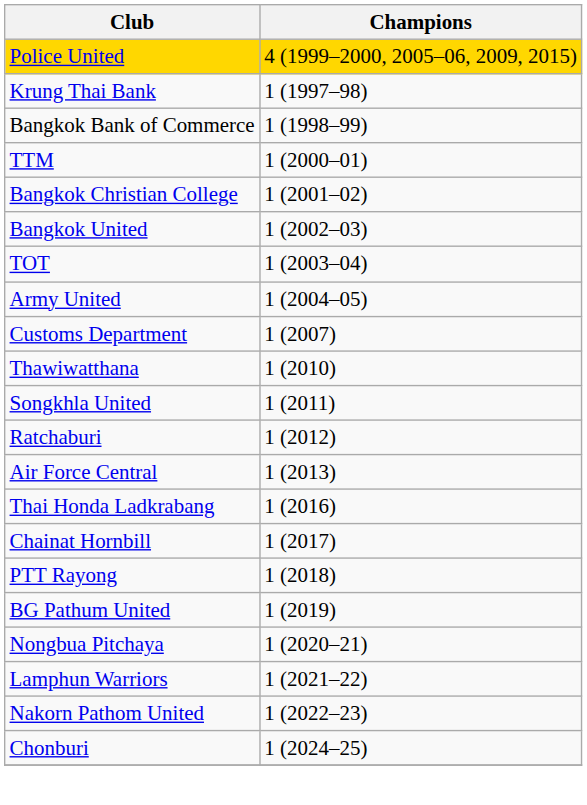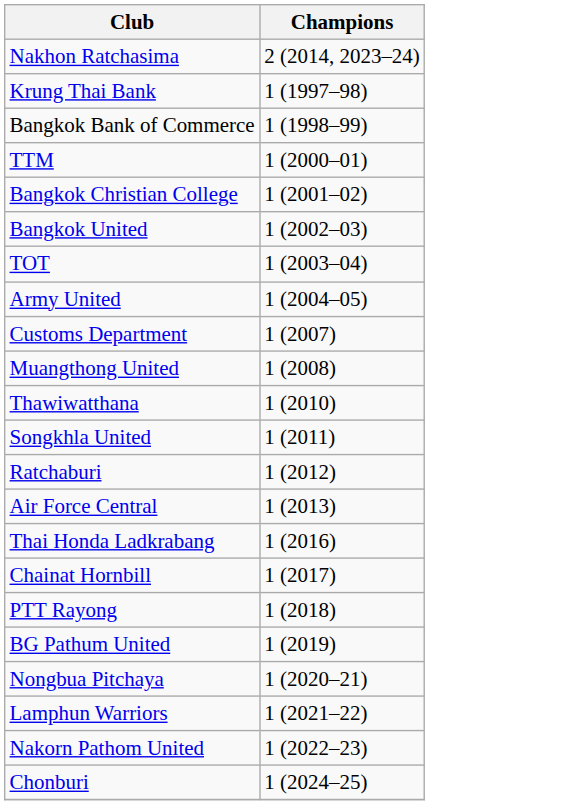- row: Police United | 4 (1999–2000, 2005–06, 2009, 2015)
+ row: Nakhon Ratchasima | 2 (2014, 2023–24)
+ row: Muangthong United | 1 (2008)
